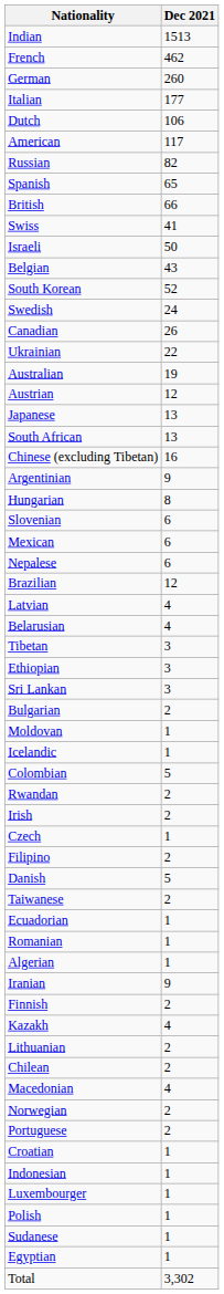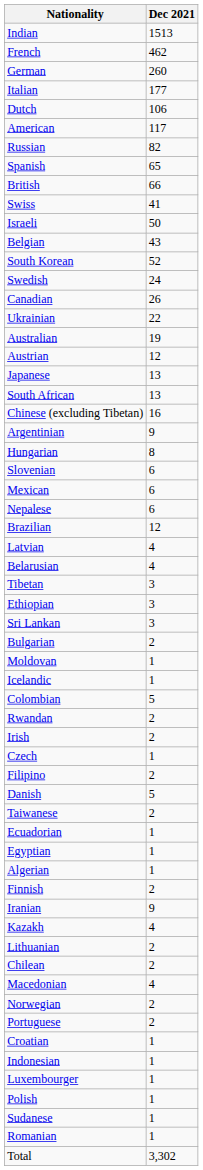rows swapped: Egyptian <-> Romanian
rows swapped: Finnish <-> Iranian
